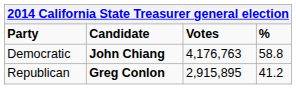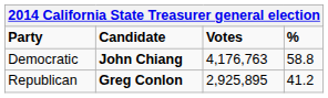Republican | Votes: 2,915,895 -> 2,925,895
